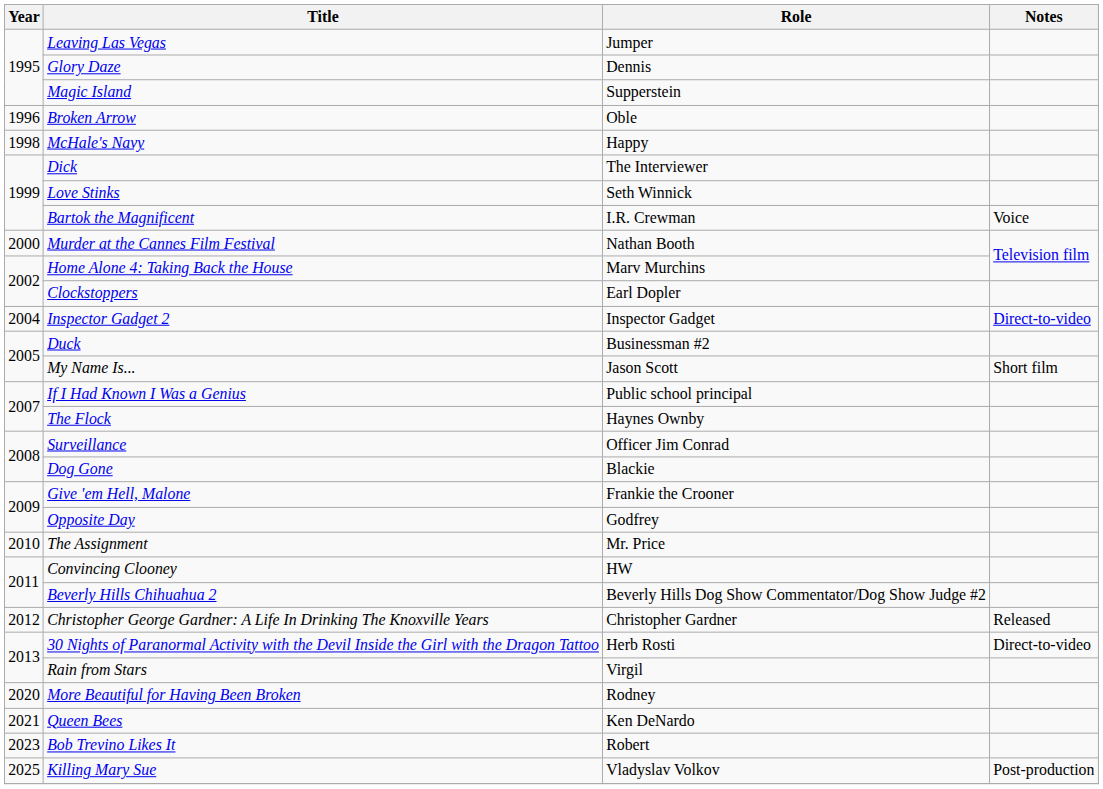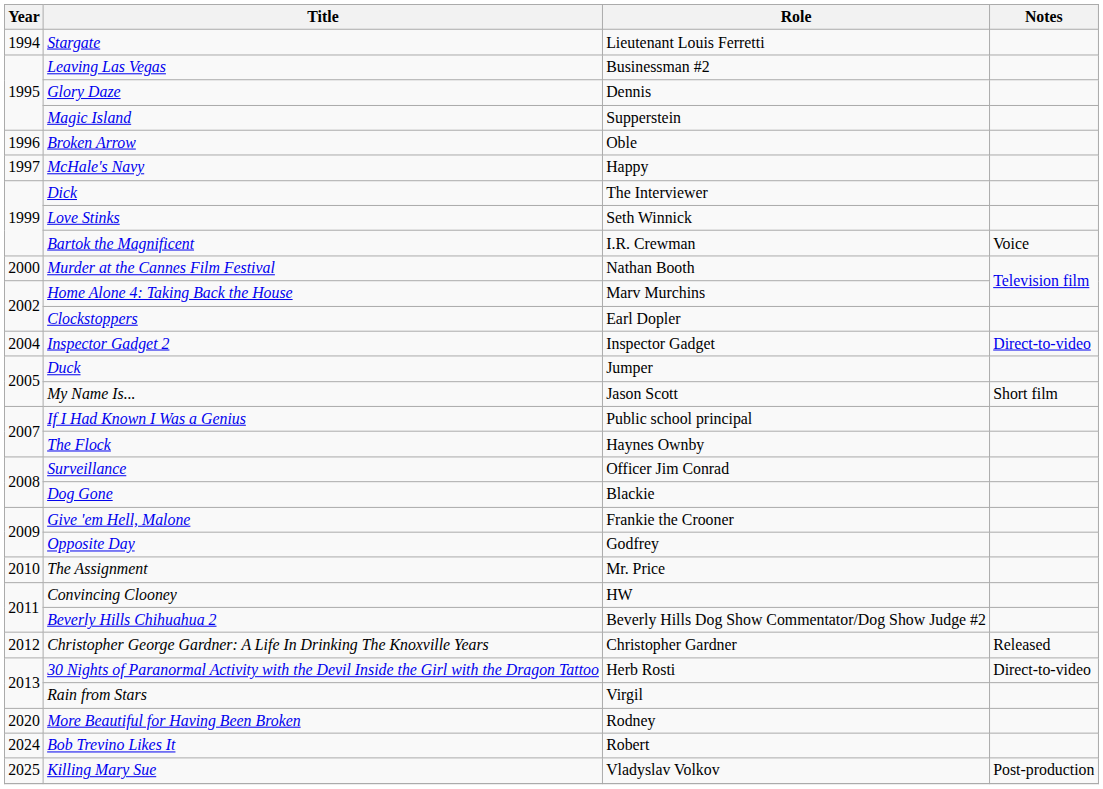+ row: 1994 | Stargate | Lieutenant Louis Ferretti
Leaving Las Vegas | Role: Jumper -> Businessman #2
McHale's Navy | Year: 1998 -> 1997
Duck | Role: Businessman #2 -> Jumper
- row: 2021 | Queen Bees | Ken DeNardo
Bob Trevino Likes It | Year: 2023 -> 2024
